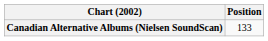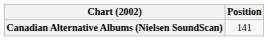Canadian Alternative Albums (Nielsen SoundScan) | Position: 133 -> 141
